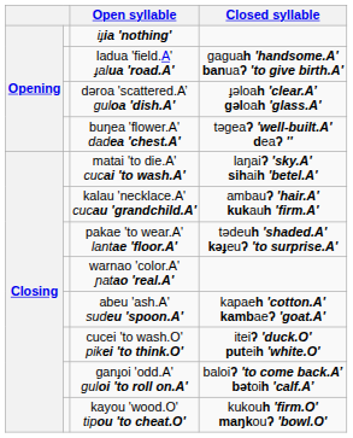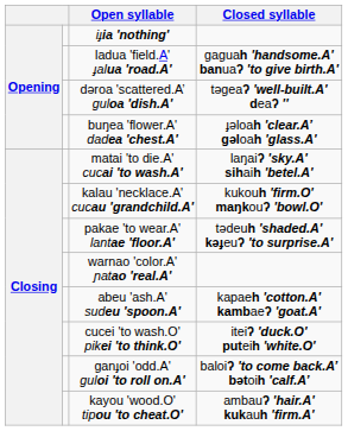dəroa 'scattered.A’ guloa 'dish.A' | Closed syllable: ɟəloah 'clear.A’ gəloah 'glass.A' -> təgeaʔ 'well-built.A' deaʔ ''
buŋea 'flower.A' dadea 'chest.A' | Closed syllable: təgeaʔ 'well-built.A' deaʔ '' -> ɟəloah 'clear.A’ gəloah 'glass.A'
kalau 'necklace.A' cucau 'grandchild.A' | Closed syllable: ambauʔ 'hair.A' kukauh 'firm.A' -> kukouh 'firm.O' maŋkouʔ 'bowl.O'
kayou 'wood.O' tipou 'to cheat.O' | Closed syllable: kukouh 'firm.O' maŋkouʔ 'bowl.O' -> ambauʔ 'hair.A' kukauh 'firm.A'
